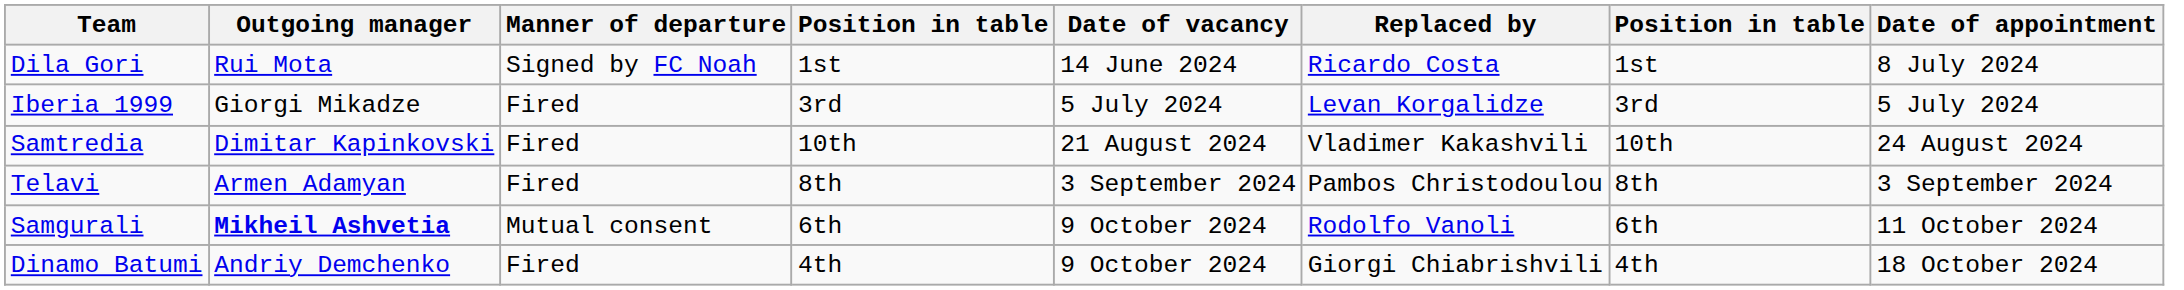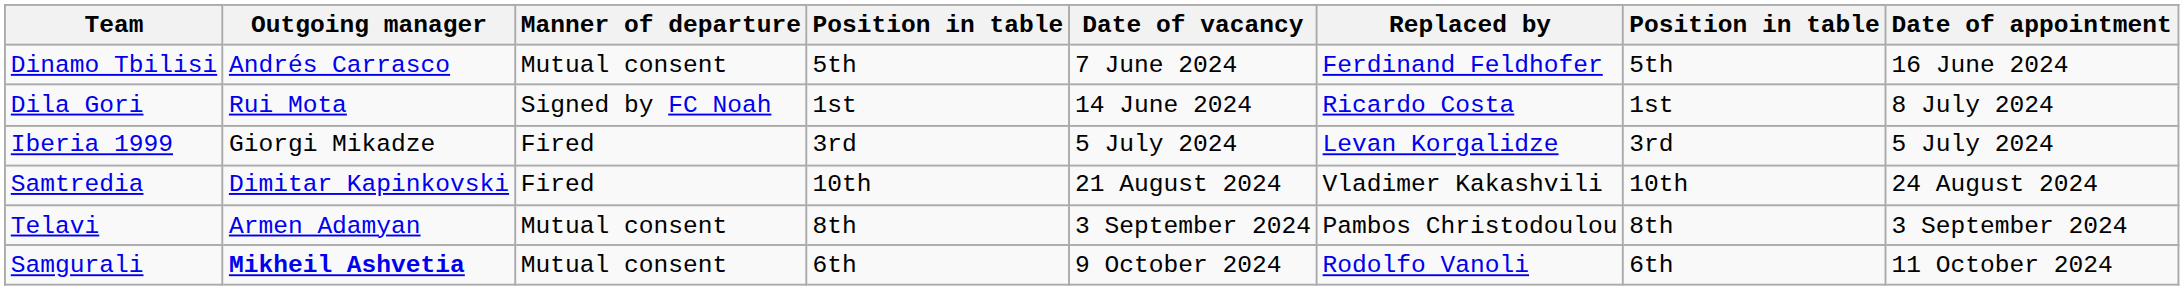+ row: Dinamo Tbilisi | Andrés Carrasco | Mutual consent | 5th | 7 June 2024 | Ferdinand Feldhofer | 5th | 16 June 2024
Telavi | Manner of departure: Fired -> Mutual consent
- row: Dinamo Batumi | Andriy Demchenko | Fired | 4th | 9 October 2024 | Giorgi Chiabrishvili | 4th | 18 October 2024
